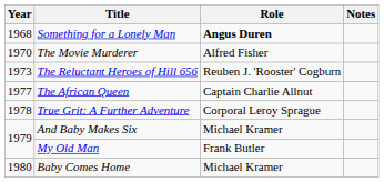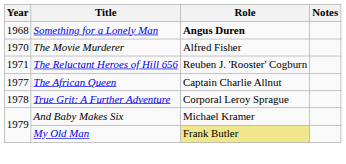The Reluctant Heroes of Hill 656 | Year: 1973 -> 1971
My Old Man | Role: no background -> khaki background
- row: 1980 | Baby Comes Home | Michael Kramer
